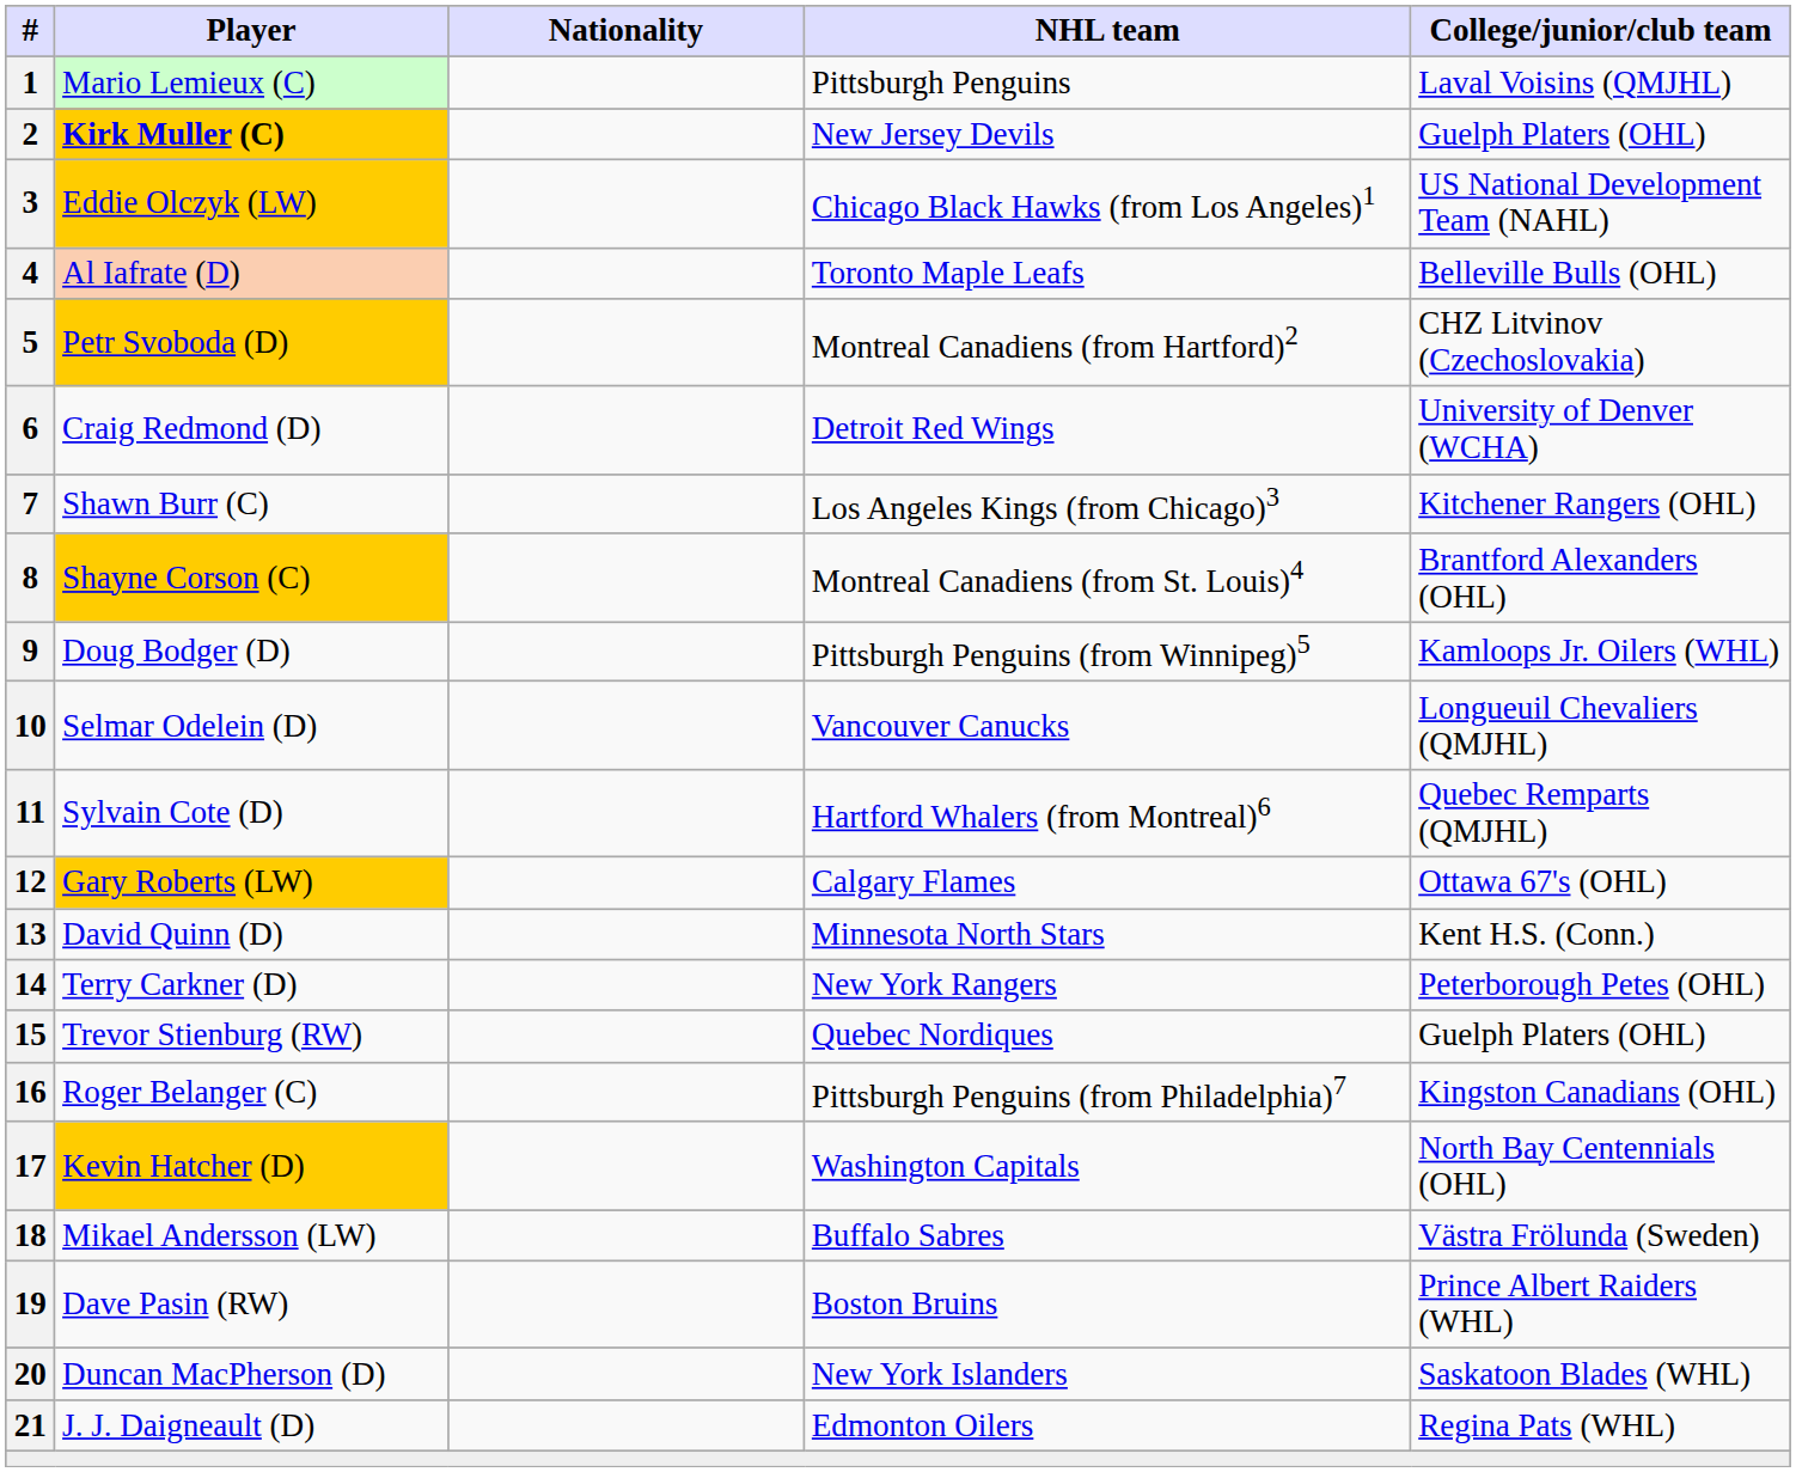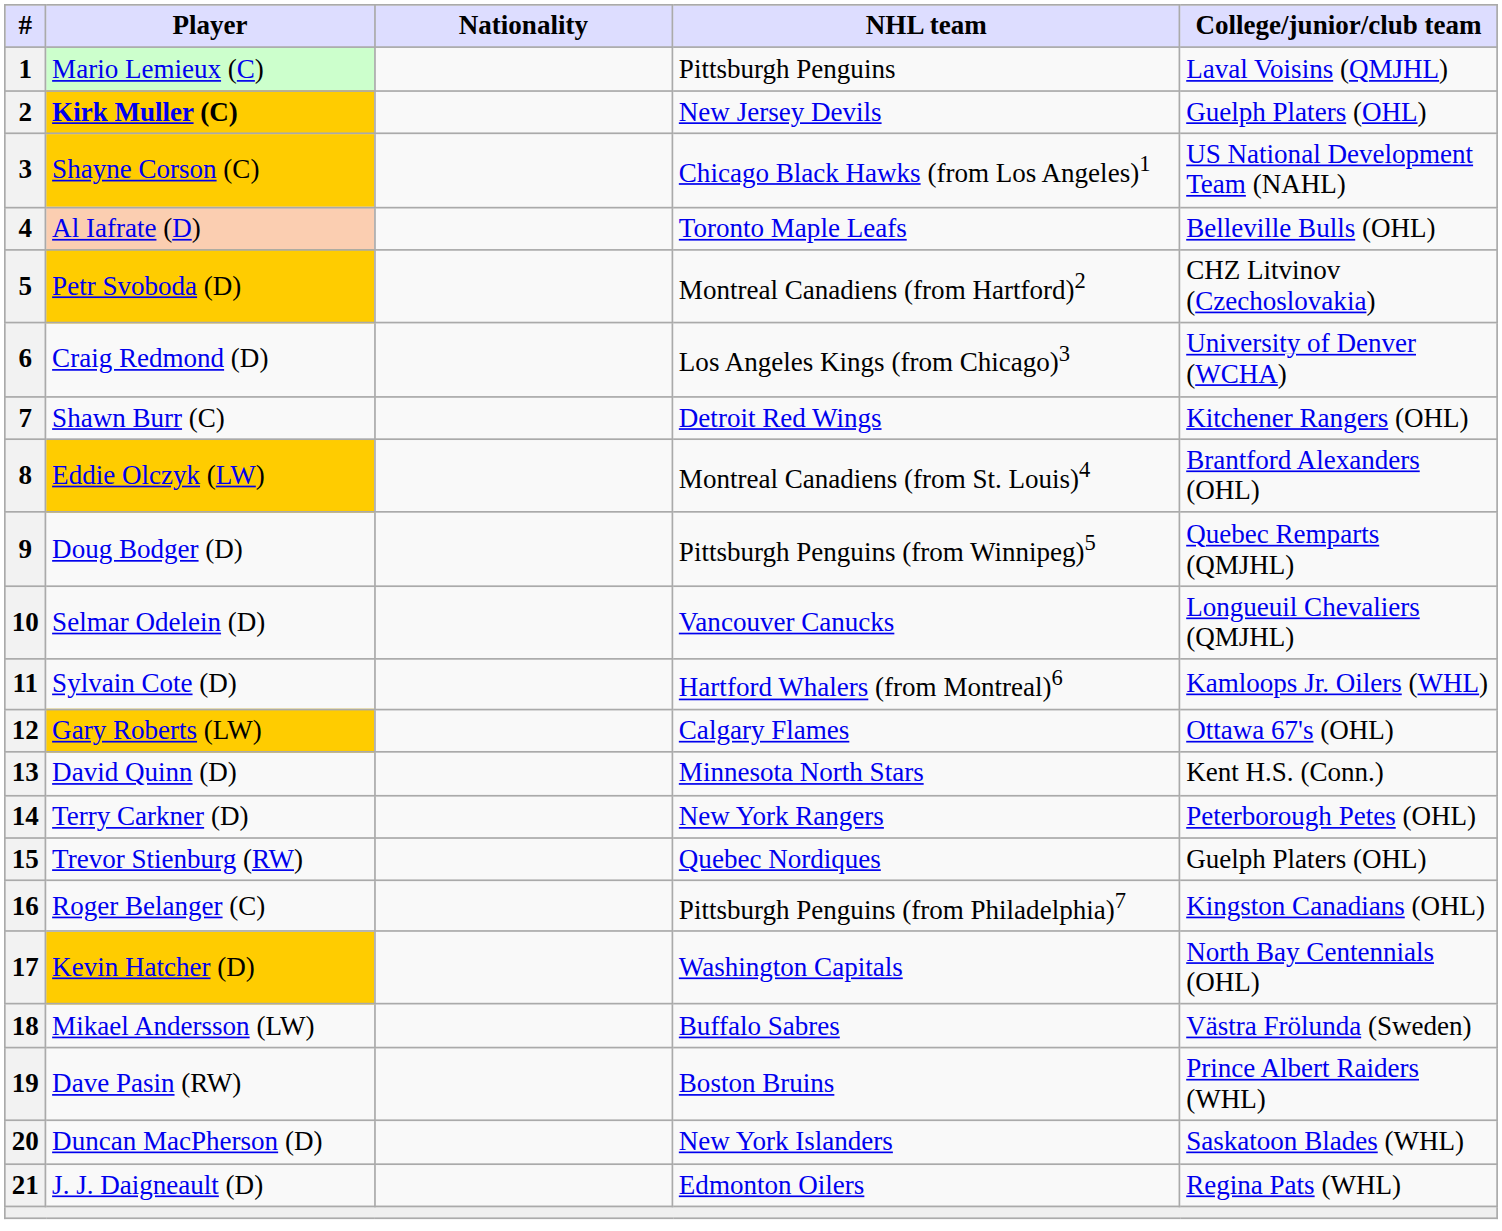3 | Player: Eddie Olczyk (LW) -> Shayne Corson (C)
6 | NHL team: Detroit Red Wings -> Los Angeles Kings (from Chicago)3
7 | NHL team: Los Angeles Kings (from Chicago)3 -> Detroit Red Wings
8 | Player: Shayne Corson (C) -> Eddie Olczyk (LW)
9 | College/junior/club team: Kamloops Jr. Oilers (WHL) -> Quebec Remparts (QMJHL)
11 | College/junior/club team: Quebec Remparts (QMJHL) -> Kamloops Jr. Oilers (WHL)
